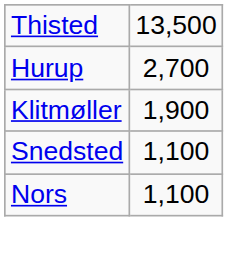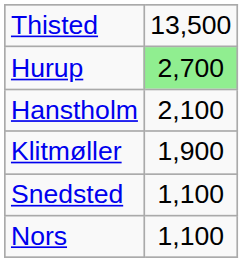Hurup | column 2: no background -> lightgreen background
+ row: Hanstholm | 2,100
